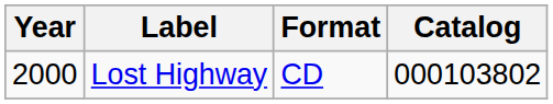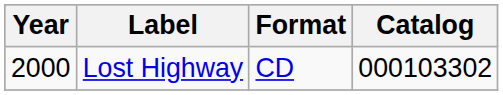Lost Highway | Catalog: 000103802 -> 000103302
